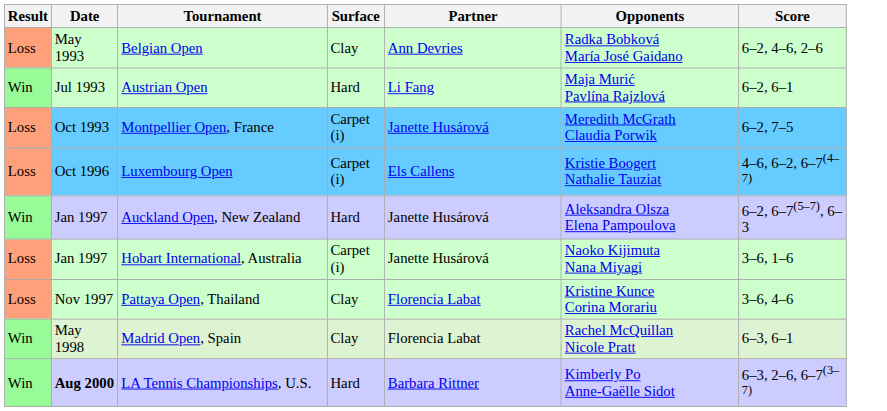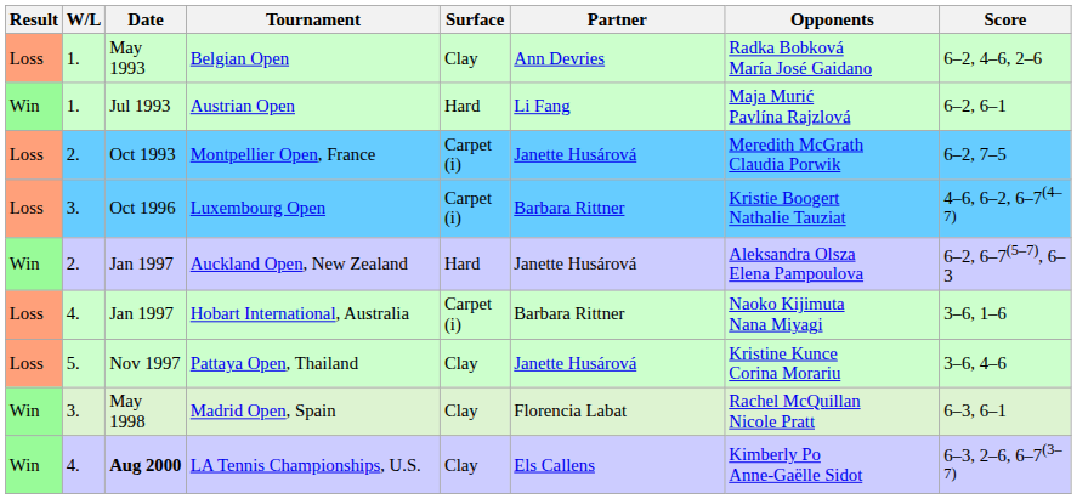+ column: W/L | 1. | 1. | 2. | 3. | 2. | 4. | 5. | 3. | 4.
Luxembourg Open | Partner: Els Callens -> Barbara Rittner
Hobart International, Australia | Partner: Janette Husárová -> Barbara Rittner
Pattaya Open, Thailand | Partner: Florencia Labat -> Janette Husárová
LA Tennis Championships, U.S. | Surface: Hard -> Clay
LA Tennis Championships, U.S. | Partner: Barbara Rittner -> Els Callens
